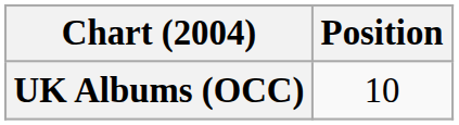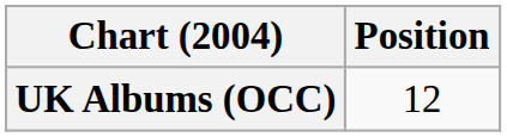UK Albums (OCC) | Position: 10 -> 12
